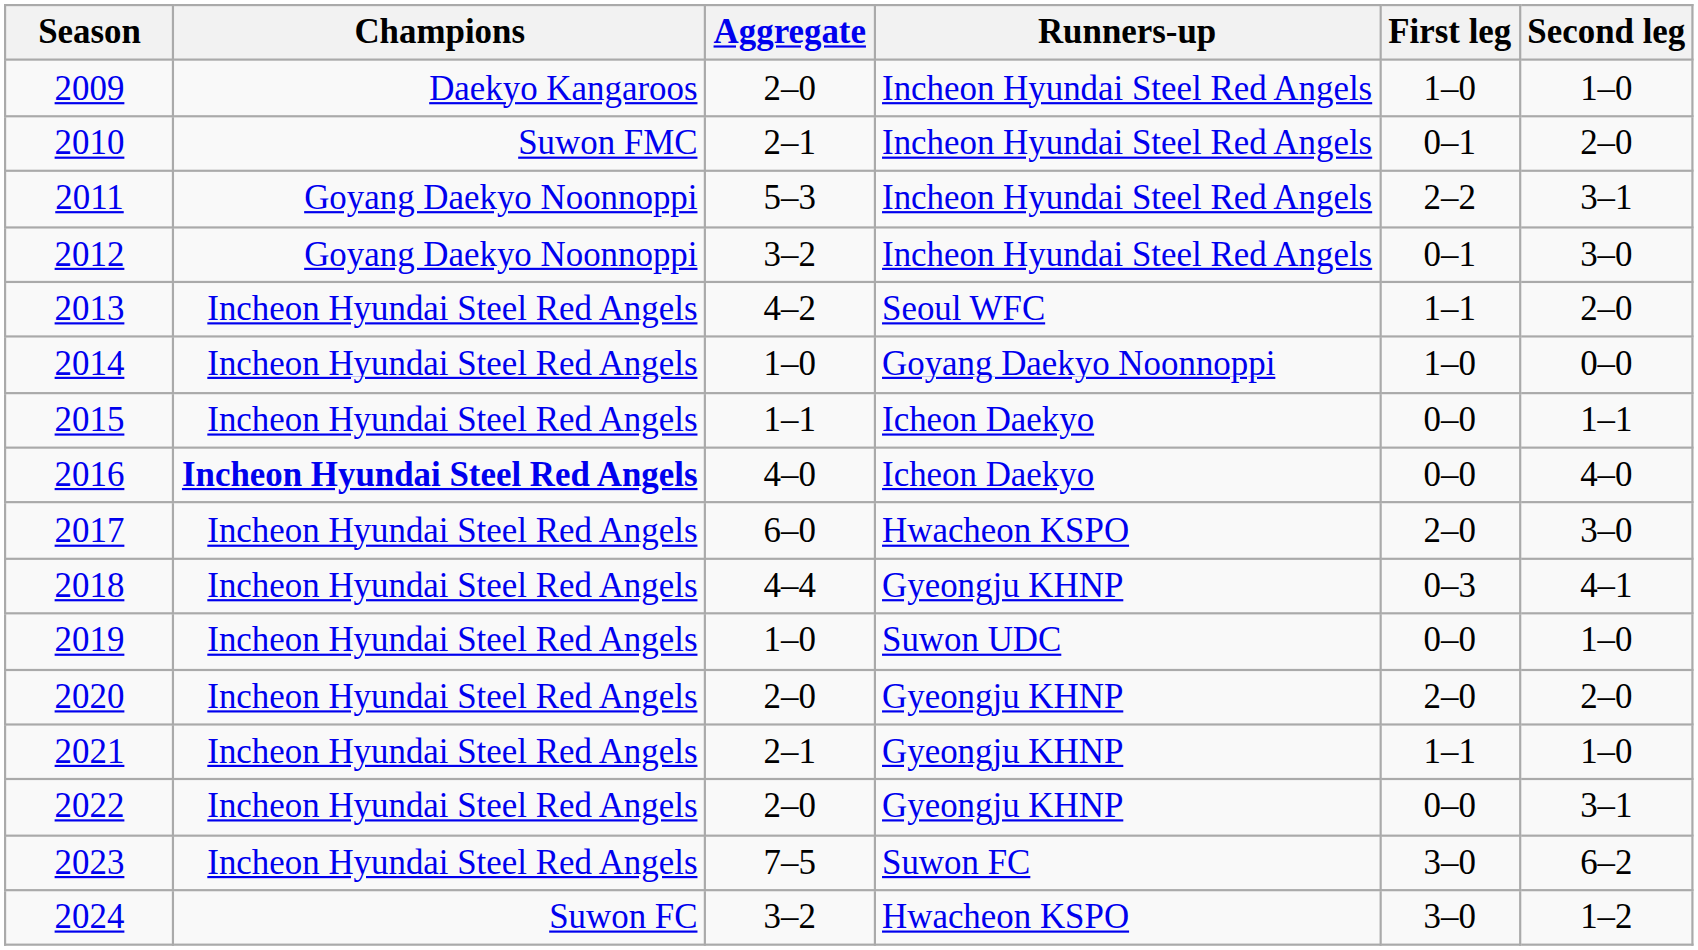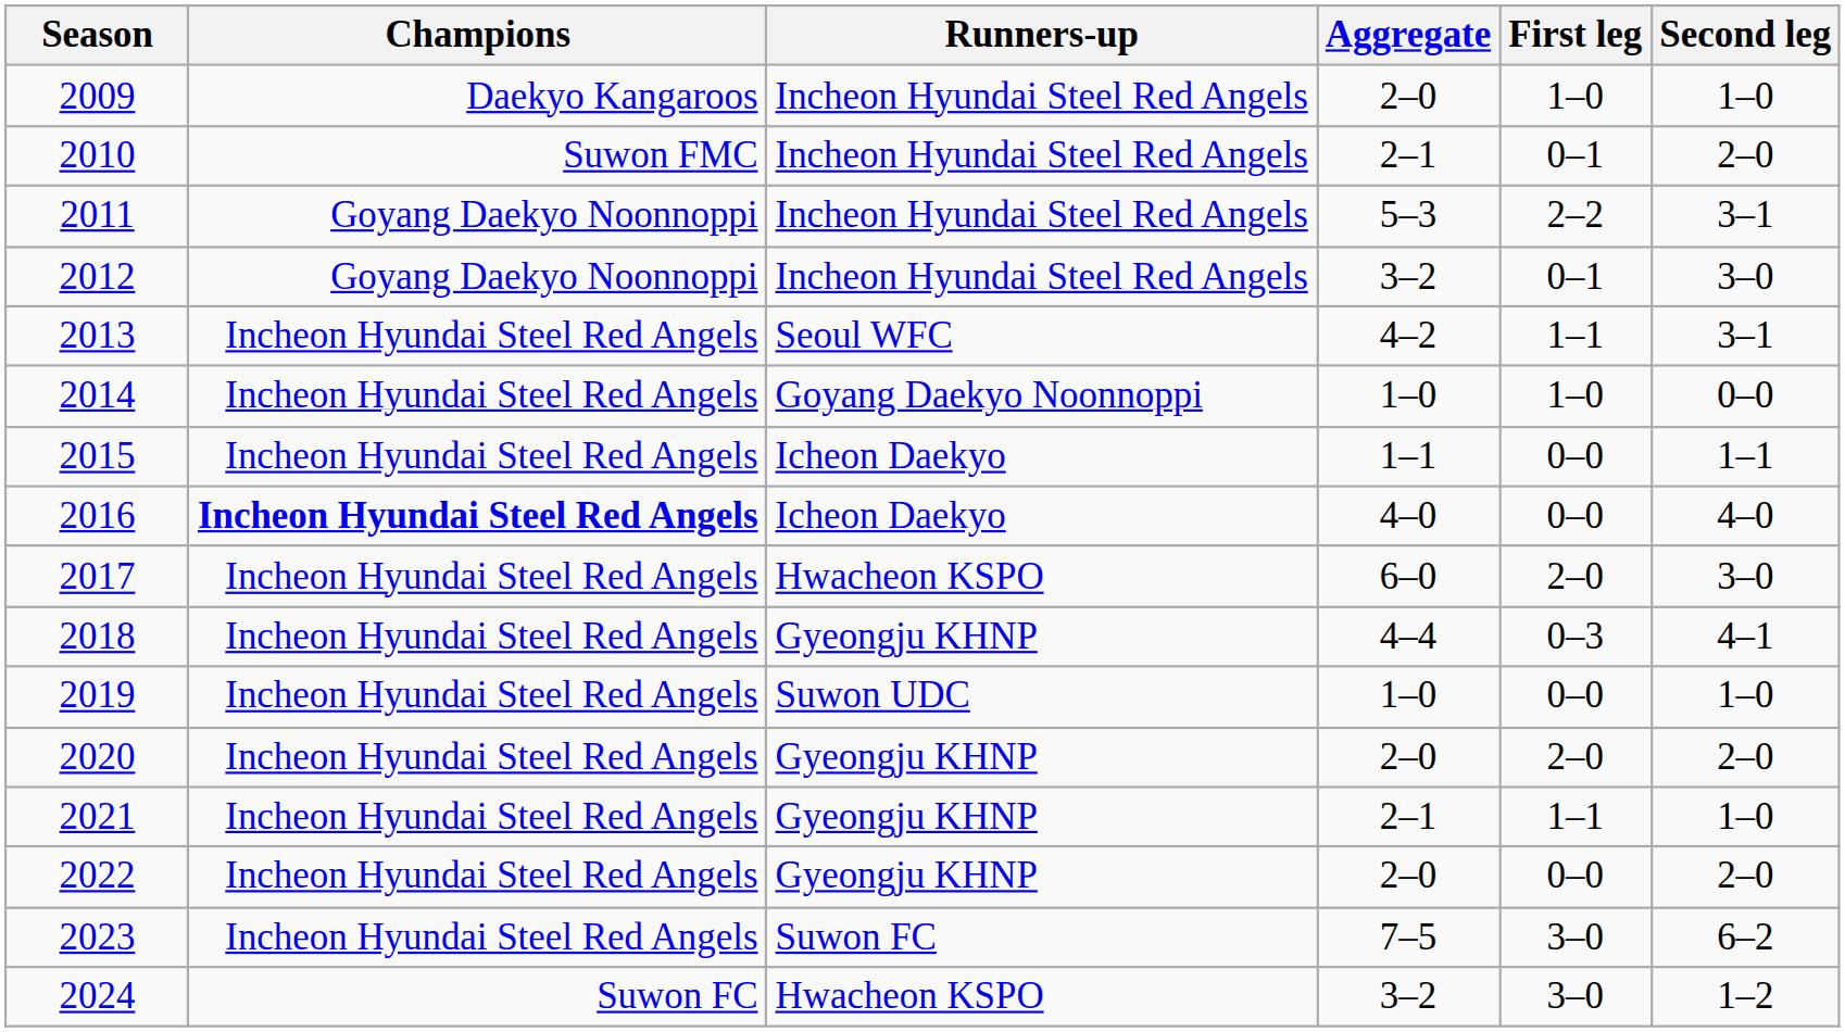columns swapped: Aggregate <-> Runners-up
2013 | Second leg: 2–0 -> 3–1
2022 | Second leg: 3–1 -> 2–0
